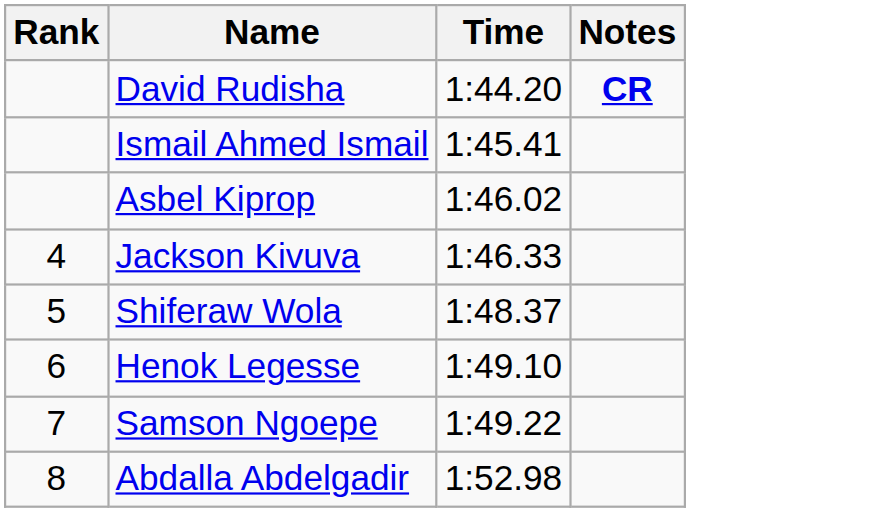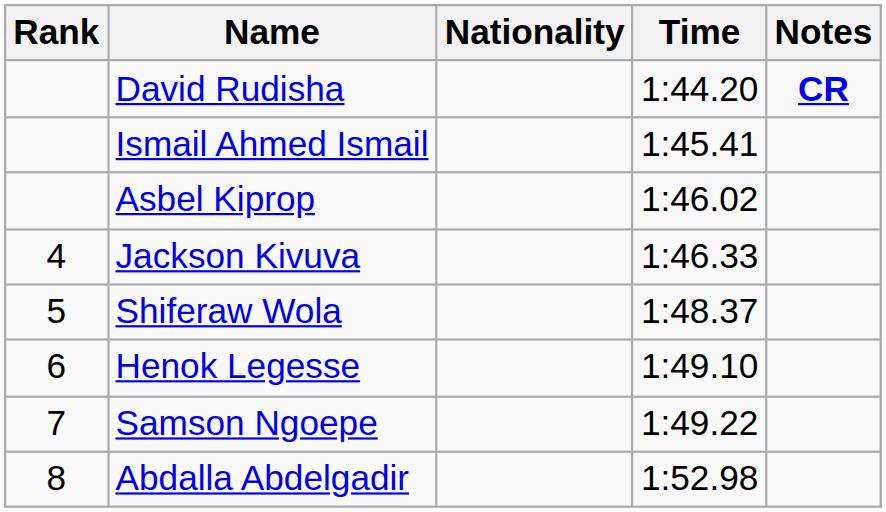+ column: Nationality
